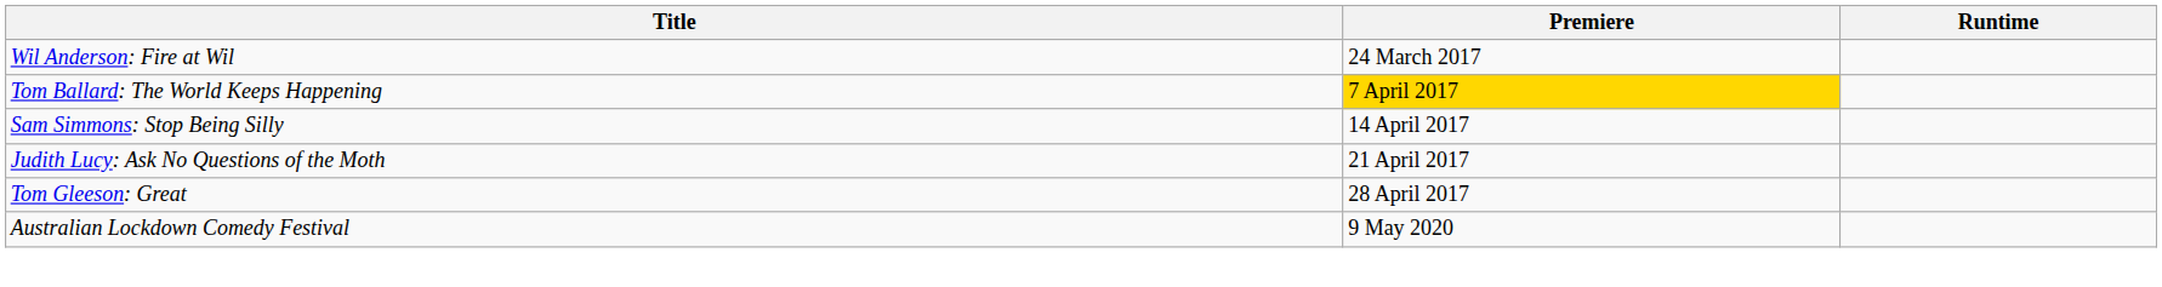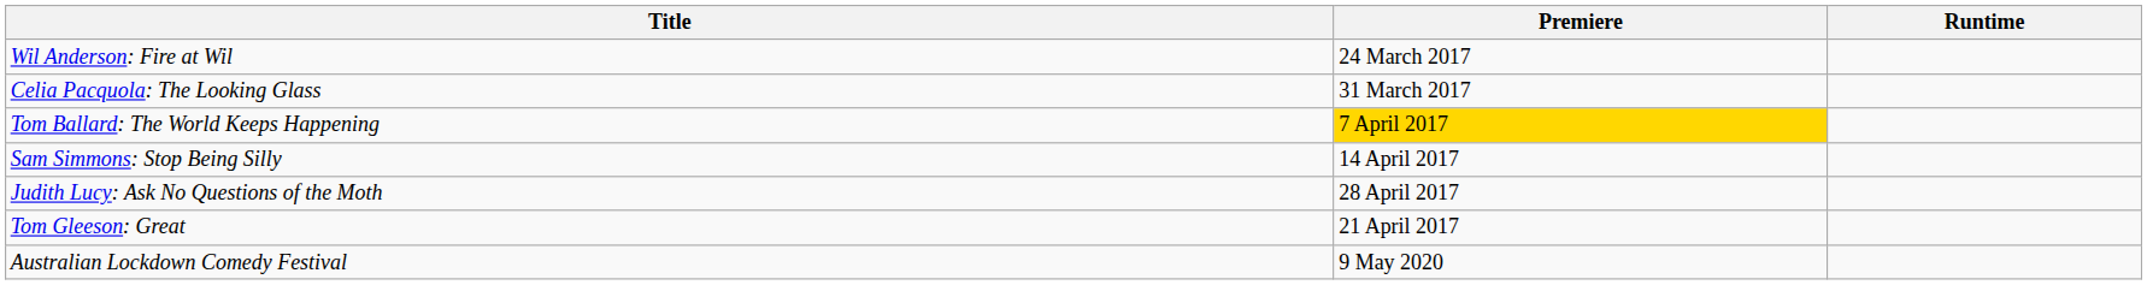+ row: Celia Pacquola: The Looking Glass | 31 March 2017
Judith Lucy: Ask No Questions of the Moth | Premiere: 21 April 2017 -> 28 April 2017
Tom Gleeson: Great | Premiere: 28 April 2017 -> 21 April 2017
